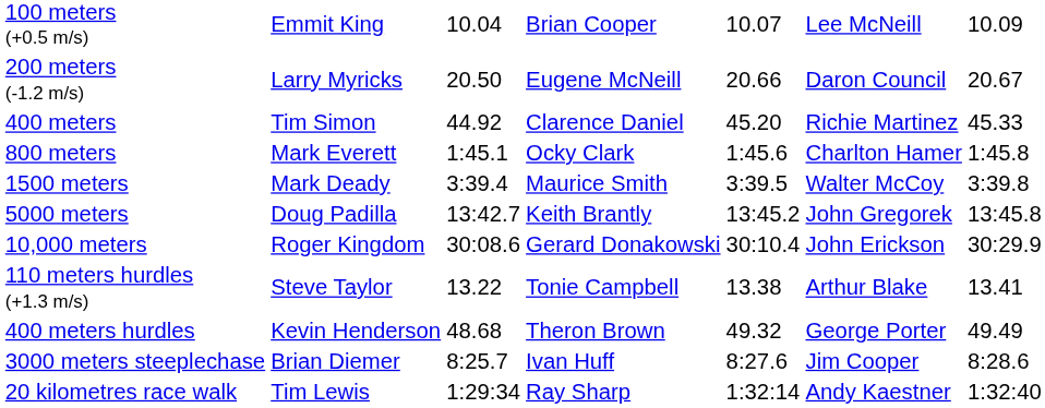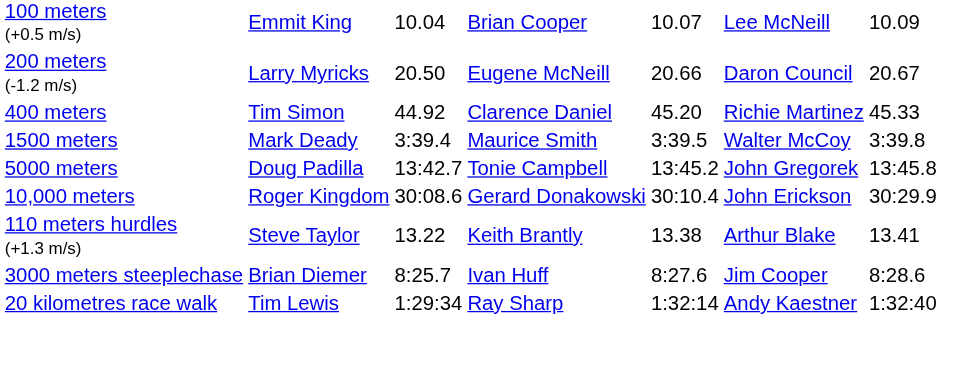- row: 800 meters | Mark Everett | 1:45.1 | Ocky Clark | 1:45.6 | Charlton Hamer | 1:45.8
5000 meters | column 4: Keith Brantly -> Tonie Campbell
110 meters hurdles (+1.3 m/s) | column 4: Tonie Campbell -> Keith Brantly
- row: 400 meters hurdles | Kevin Henderson | 48.68 | Theron Brown | 49.32 | George Porter | 49.49
